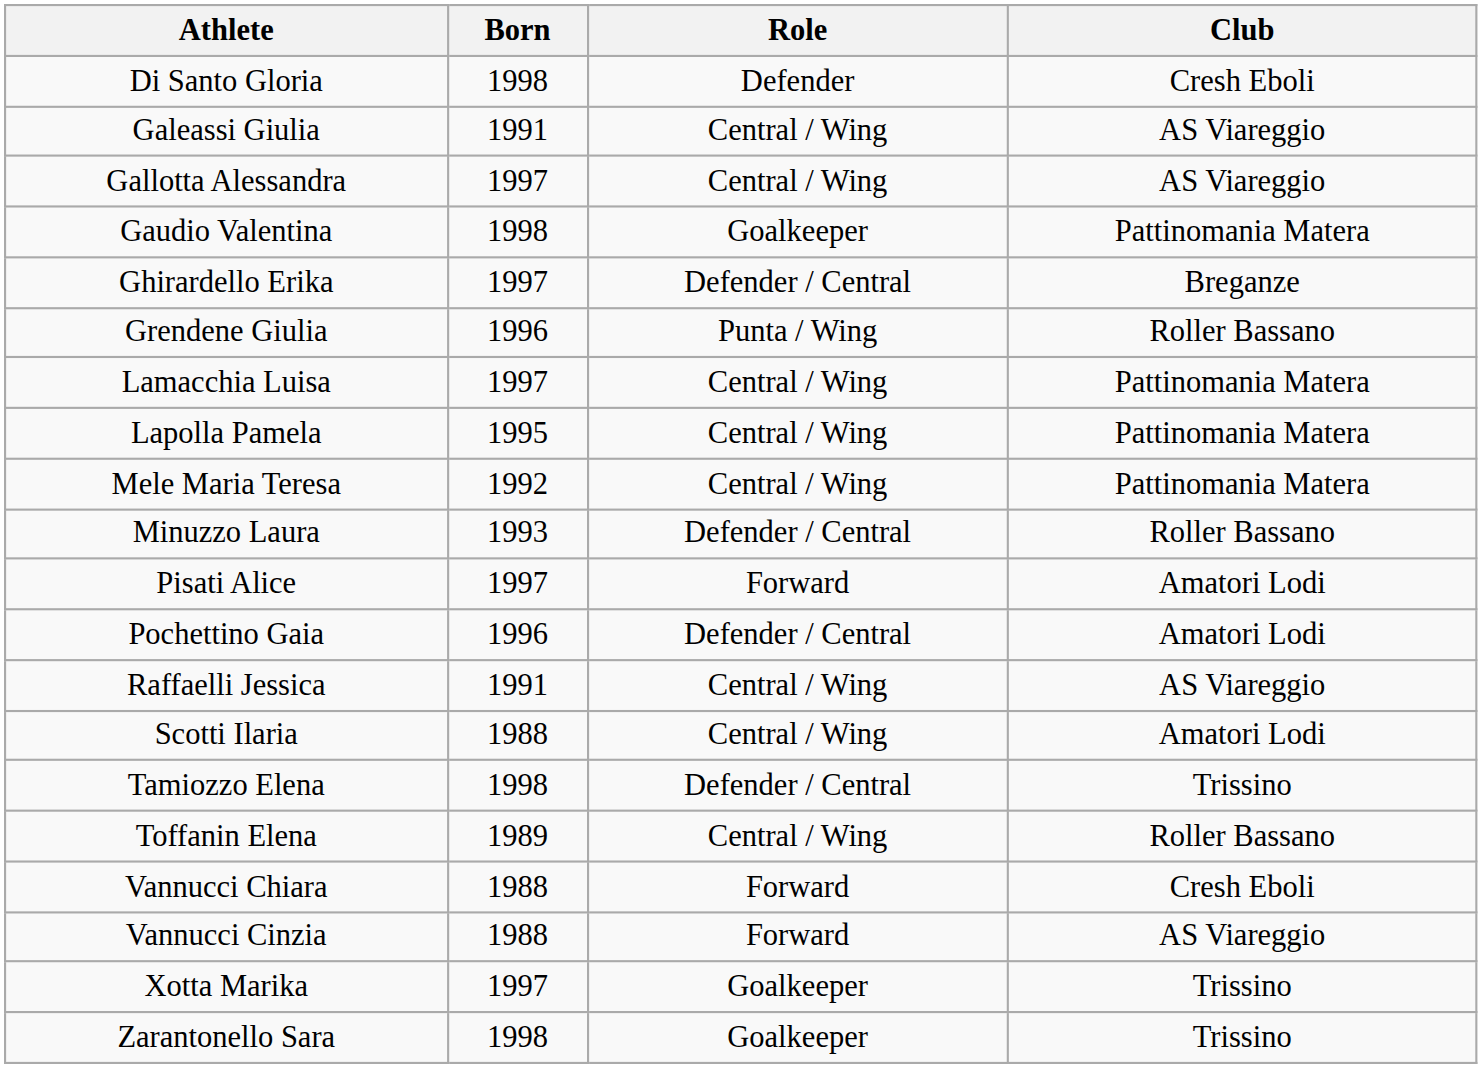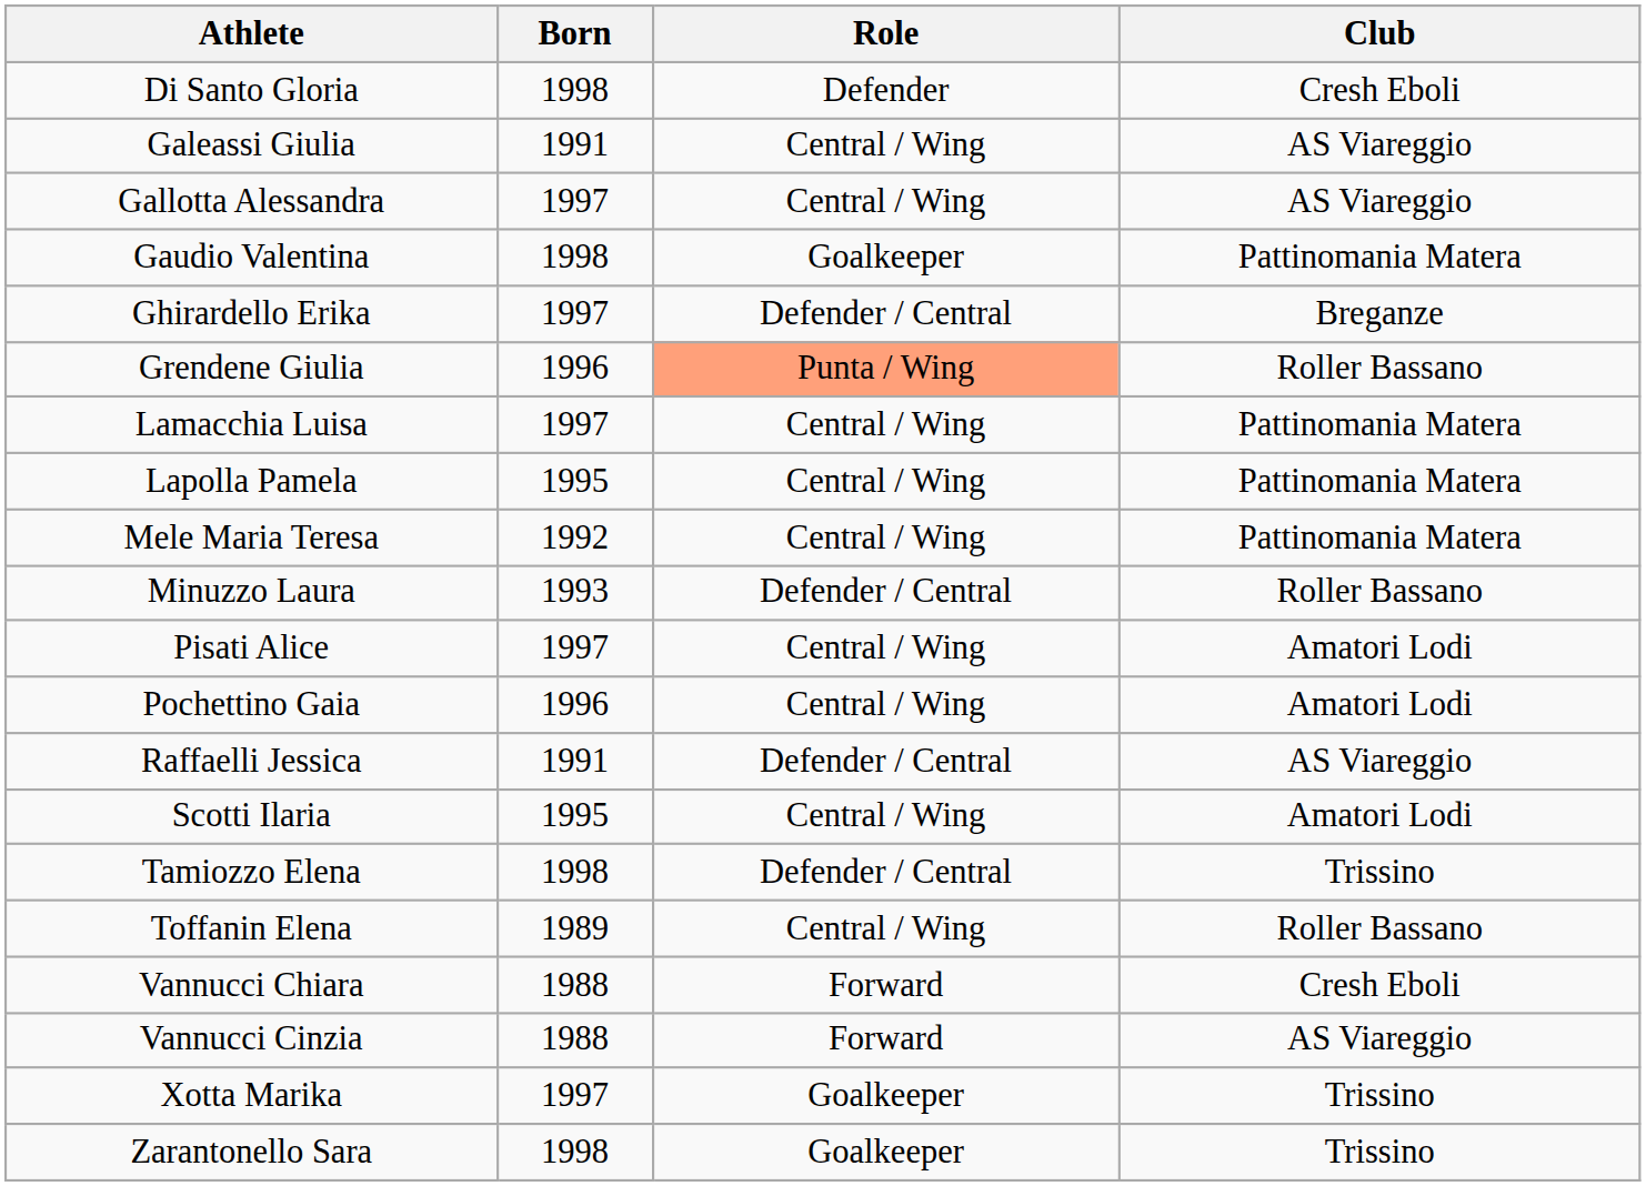Grendene Giulia | Role: no background -> lightsalmon background
Pisati Alice | Role: Forward -> Central / Wing
Pochettino Gaia | Role: Defender / Central -> Central / Wing
Raffaelli Jessica | Role: Central / Wing -> Defender / Central
Scotti Ilaria | Born: 1988 -> 1995
